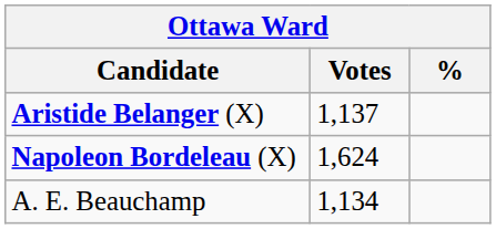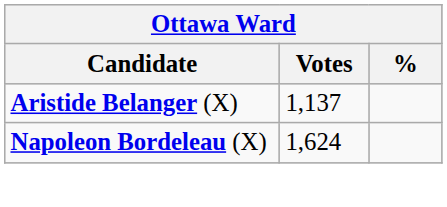- row: A. E. Beauchamp | 1,134
